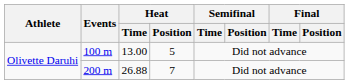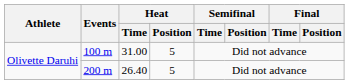100 m | Heat / Time: 13.00 -> 31.00
200 m | Heat / Time: 26.88 -> 26.40
200 m | Heat / Position: 7 -> 5
